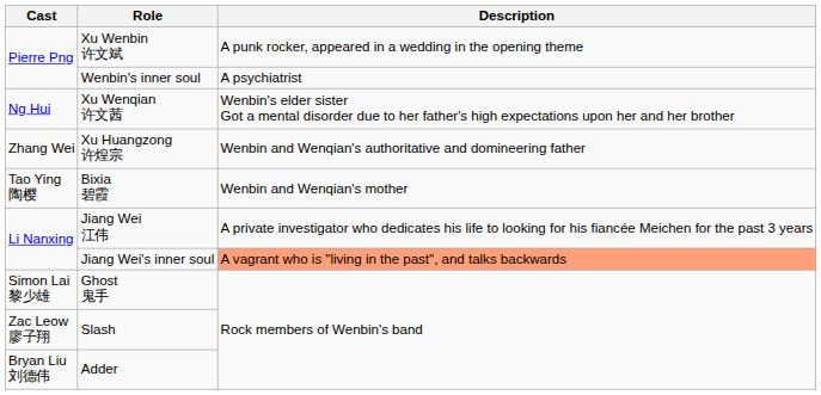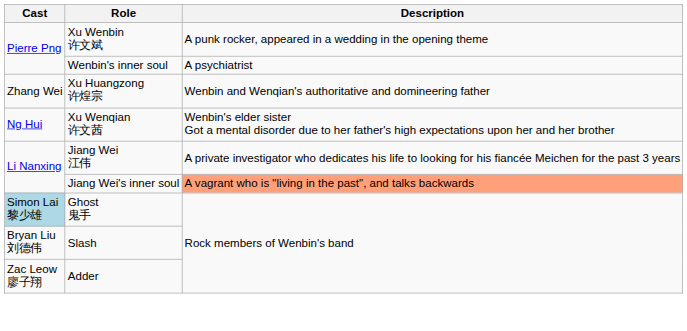rows swapped: Xu Wenqian 许文茜 <-> Xu Huangzong 许煌宗
- row: Tao Ying 陶樱 | Bixia 碧霞 | Wenbin and Wenqian's mother
Ghost 鬼手 | Cast: no background -> lightblue background
Slash | Cast: Zac Leow 廖子翔 -> Bryan Liu 刘德伟
Adder | Cast: Bryan Liu 刘德伟 -> Zac Leow 廖子翔
